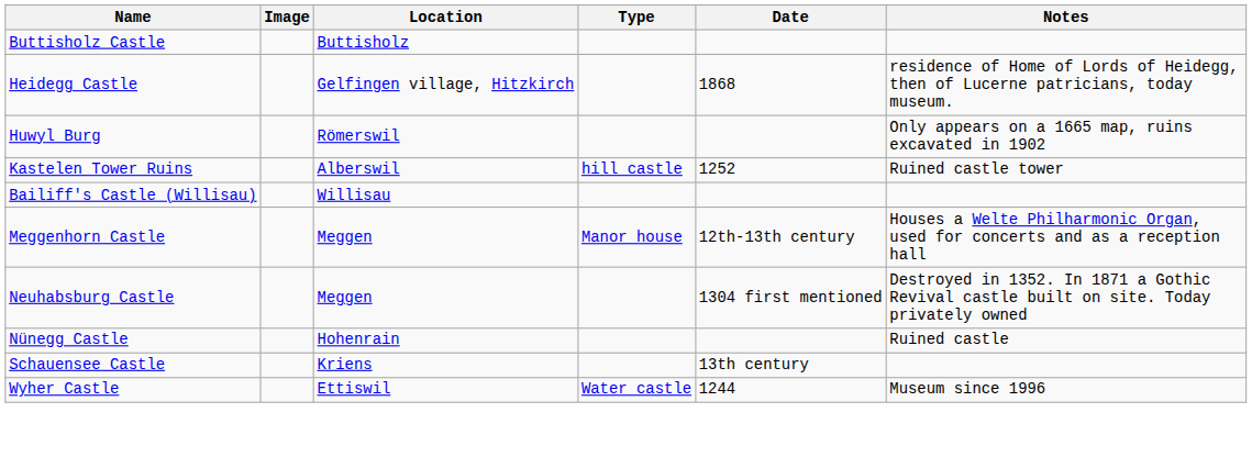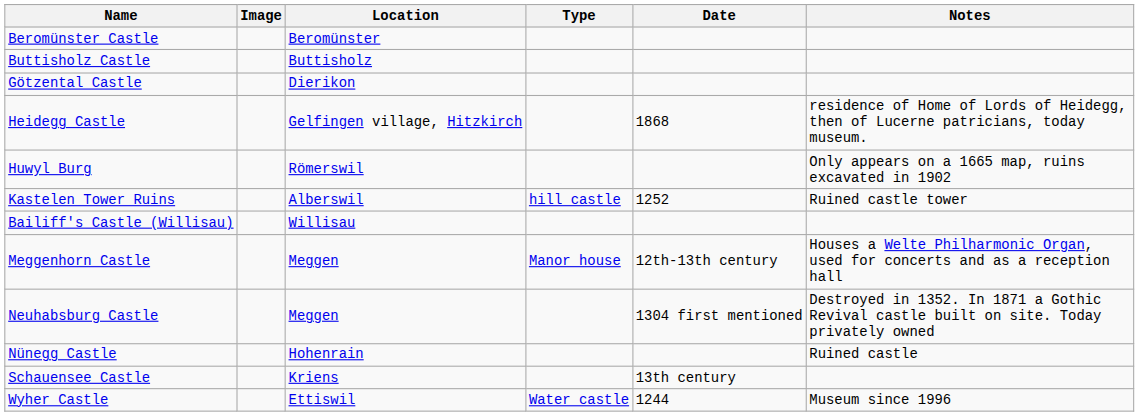+ row: Beromünster Castle | Beromünster
+ row: Götzental Castle | Dierikon
